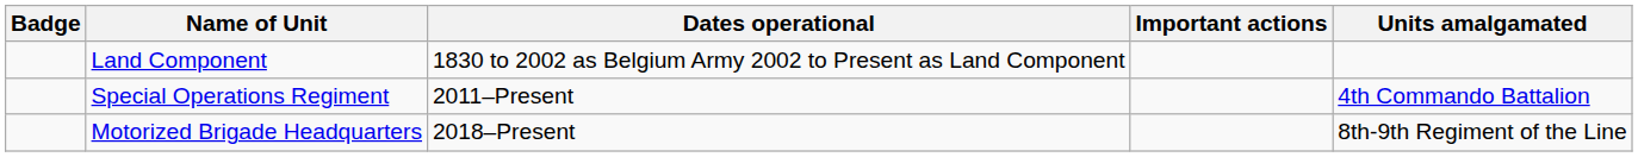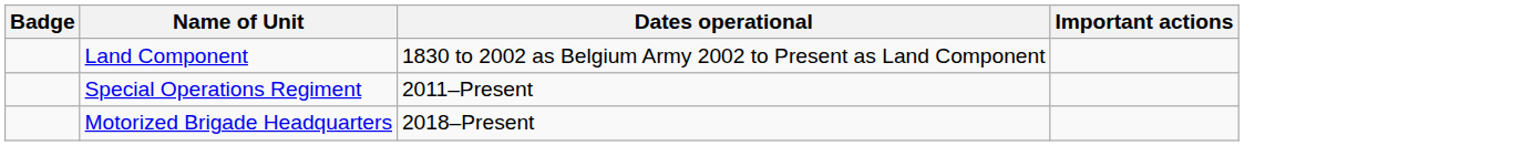- column: Units amalgamated | 4th Commando Battalion | 8th-9th Regiment of the Line
